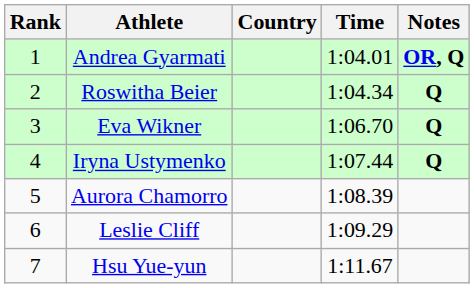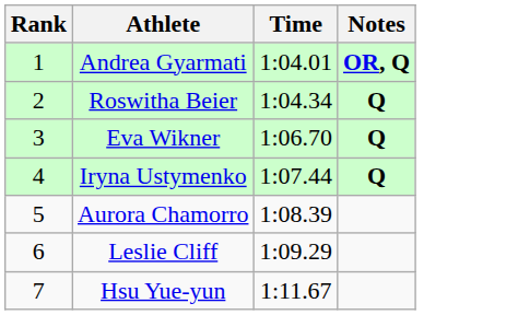- column: Country
